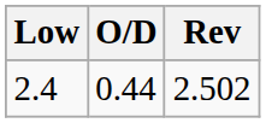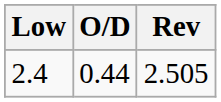2.4 | Rev: 2.502 -> 2.505
